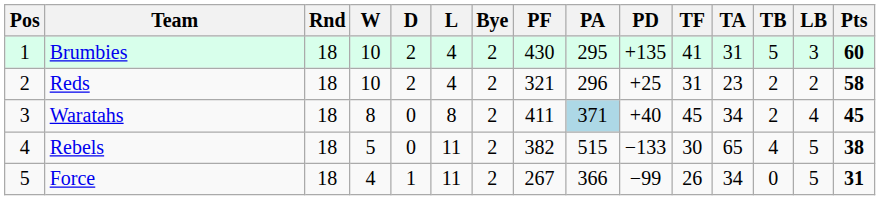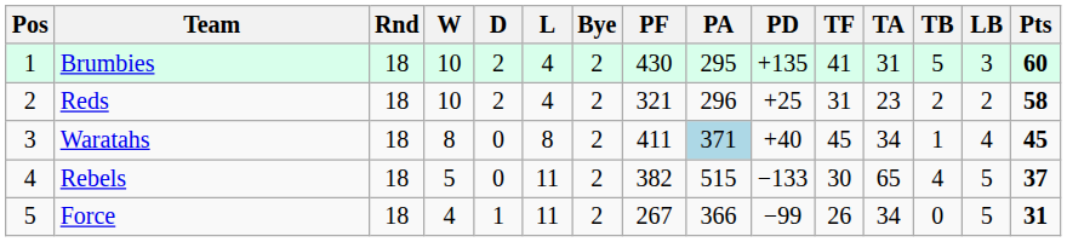Waratahs | TB: 2 -> 1
Rebels | Pts: 38 -> 37
